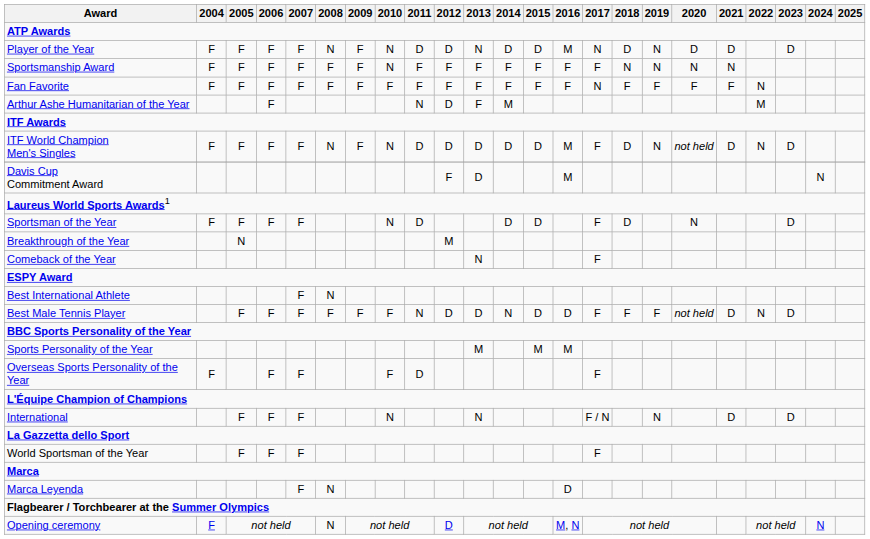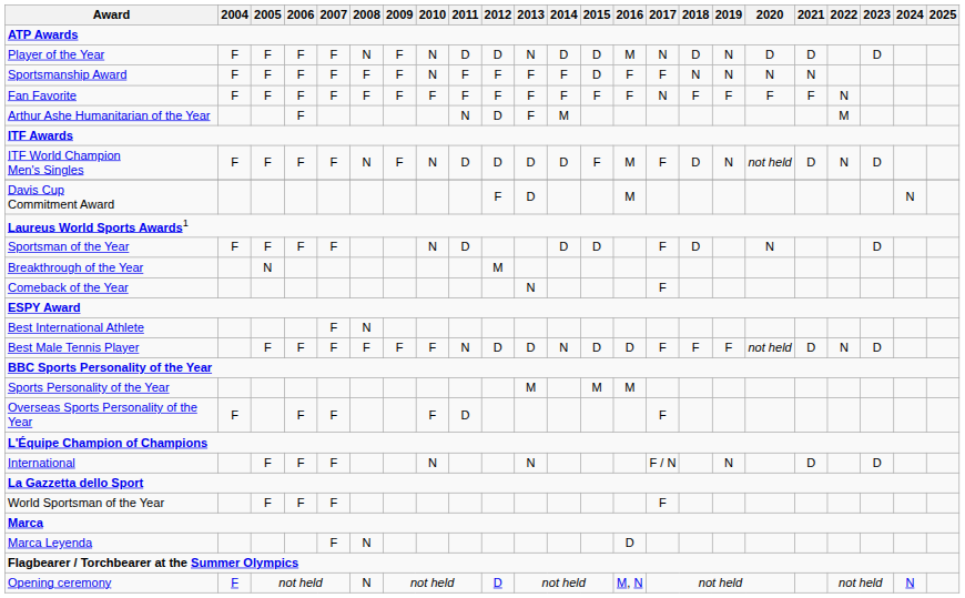Sportsmanship Award | 2015: F -> D
ITF World Champion Men's Singles | 2015: D -> F
